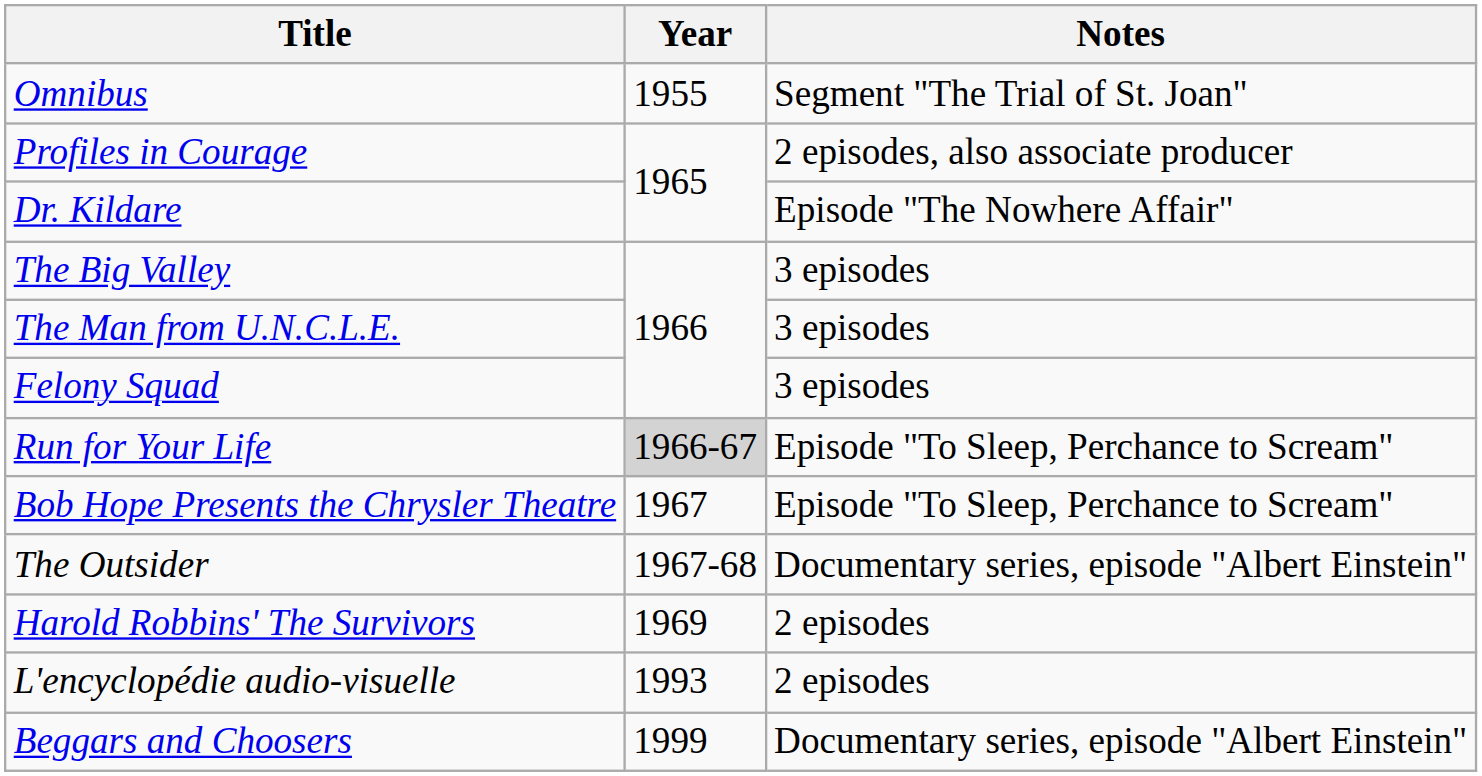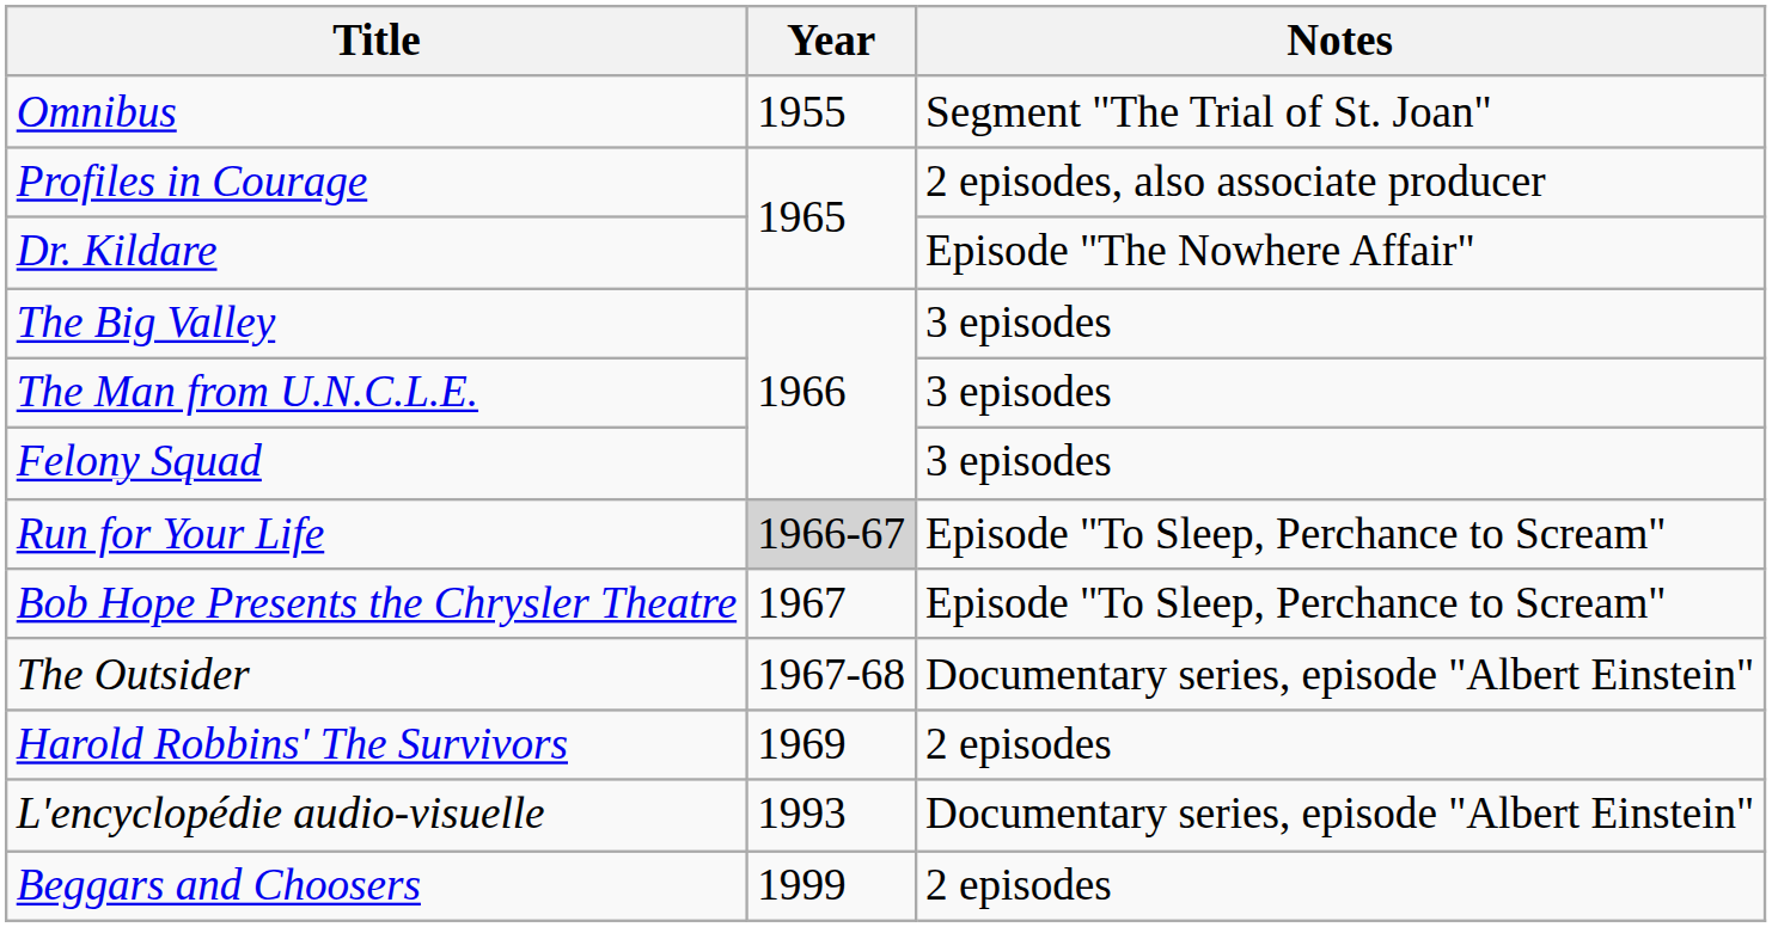L'encyclopédie audio-visuelle | Notes: 2 episodes -> Documentary series, episode "Albert Einstein"
Beggars and Choosers | Notes: Documentary series, episode "Albert Einstein" -> 2 episodes
